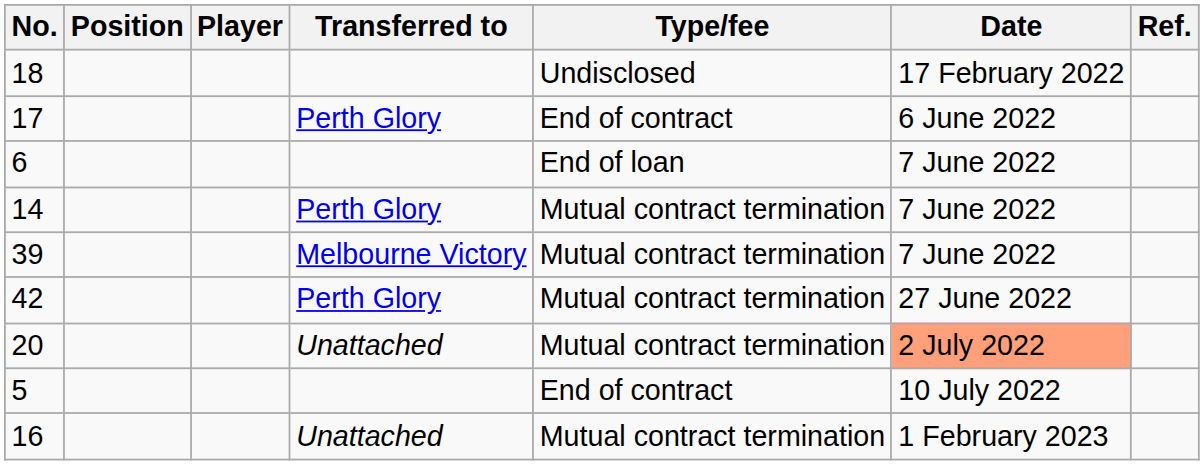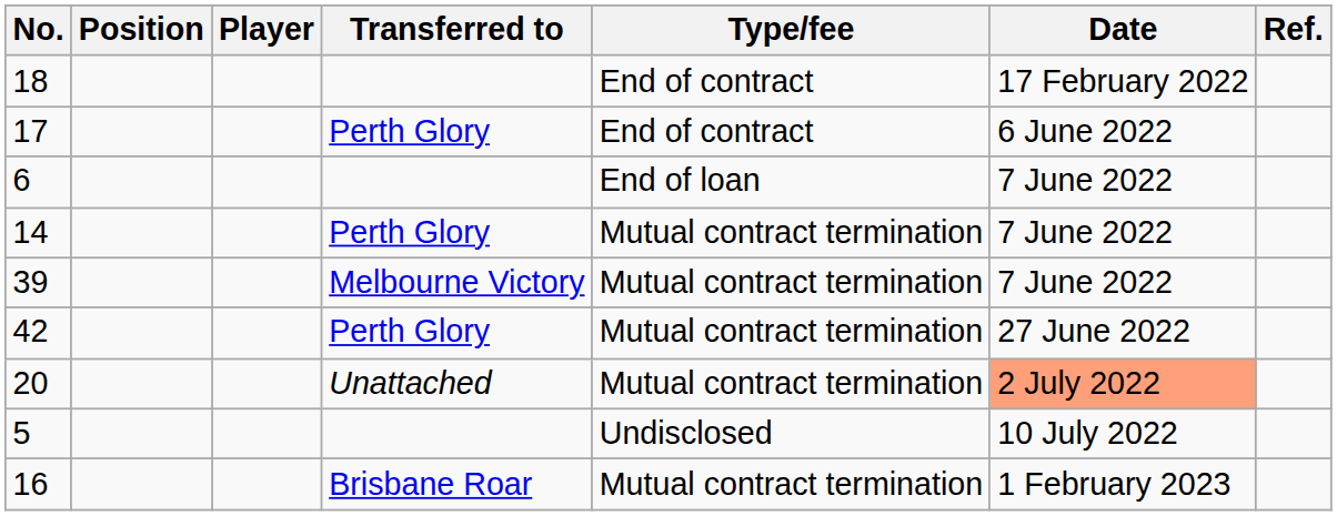18 | Type/fee: Undisclosed -> End of contract
5 | Type/fee: End of contract -> Undisclosed
16 | Transferred to: Unattached -> Brisbane Roar
